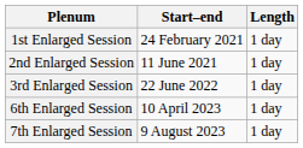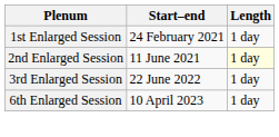2nd Enlarged Session | Length: no background -> lightyellow background
- row: 7th Enlarged Session | 9 August 2023 | 1 day
